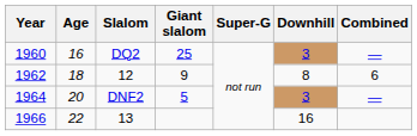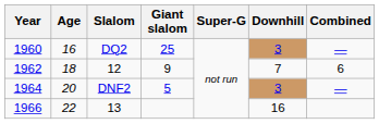12 | Downhill: 8 -> 7
